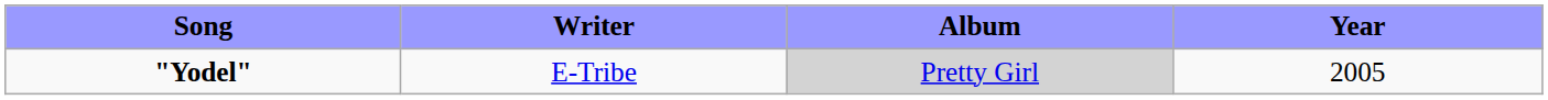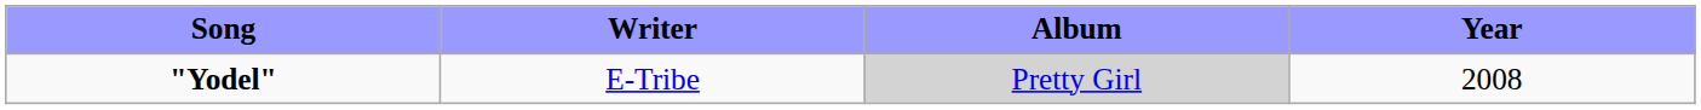"Yodel" | Year: 2005 -> 2008
